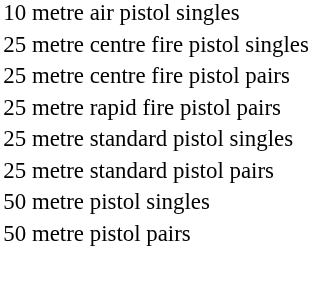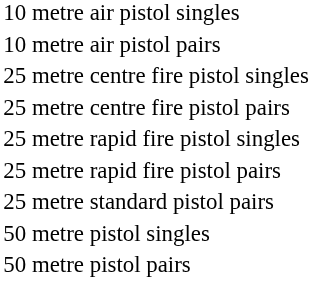+ row: 10 metre air pistol pairs
+ row: 25 metre rapid fire pistol singles
- row: 25 metre standard pistol singles
